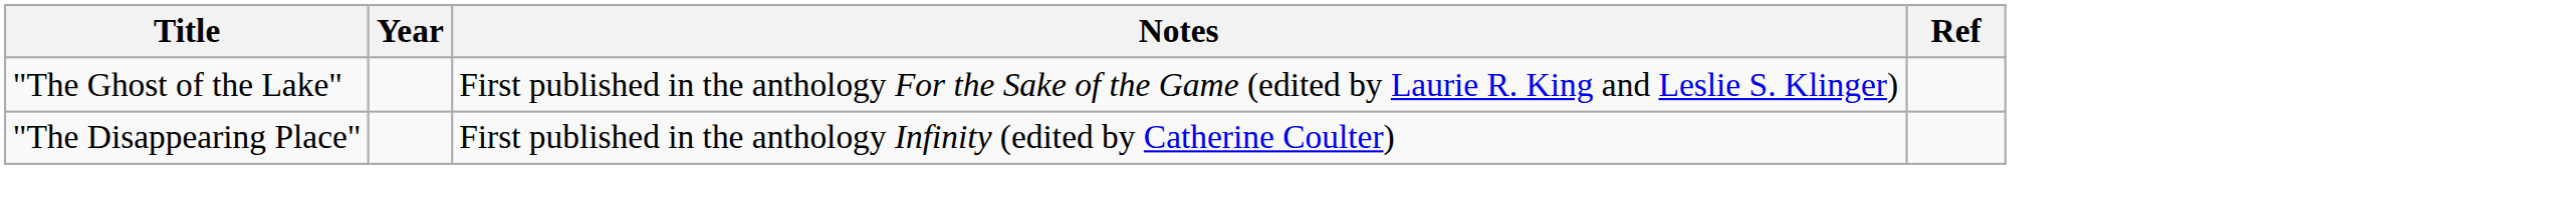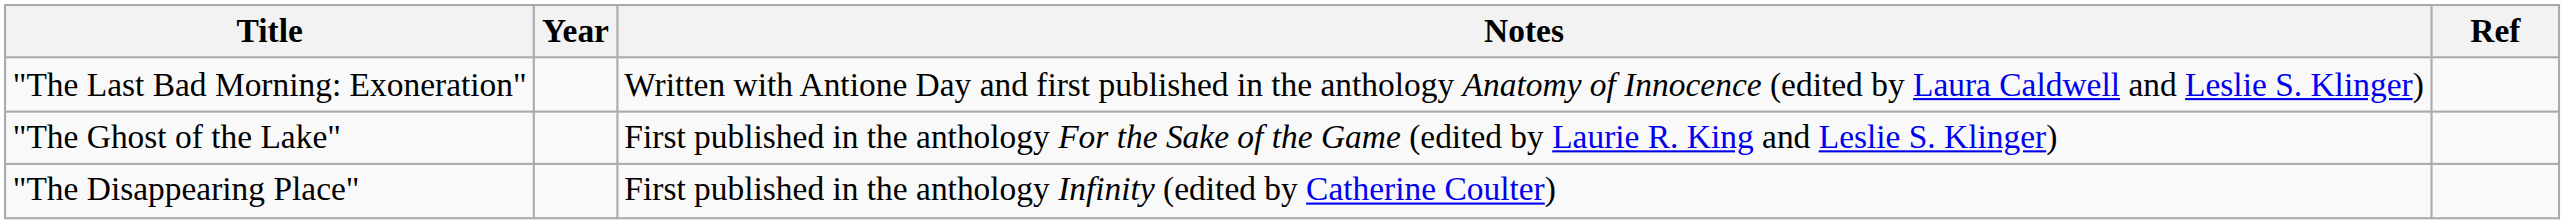+ row: "The Last Bad Morning: Exoneration" | Written with Antione Day and first published in the anthology Anatomy of Innocence (edited by Laura Caldwell and Leslie S. Klinger)
